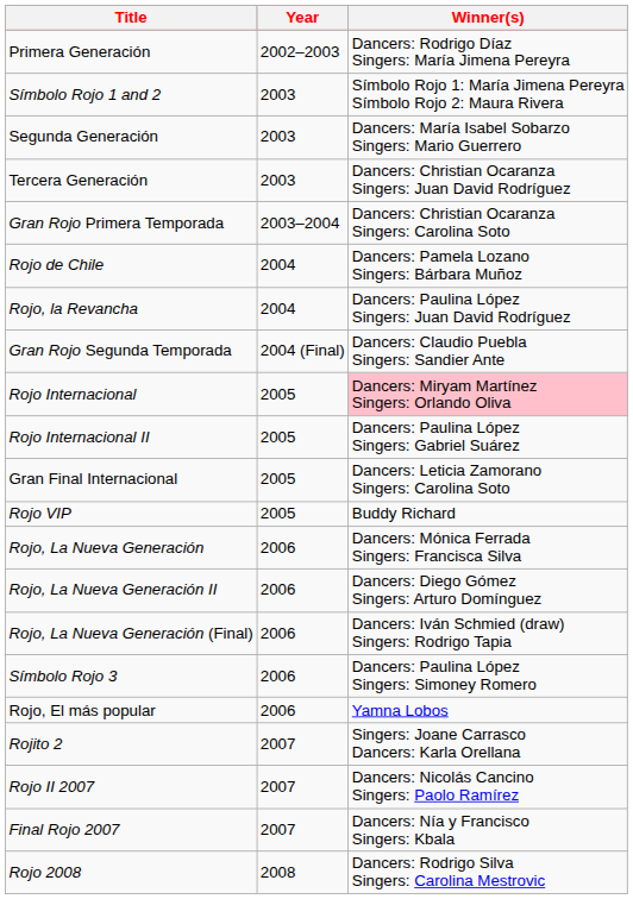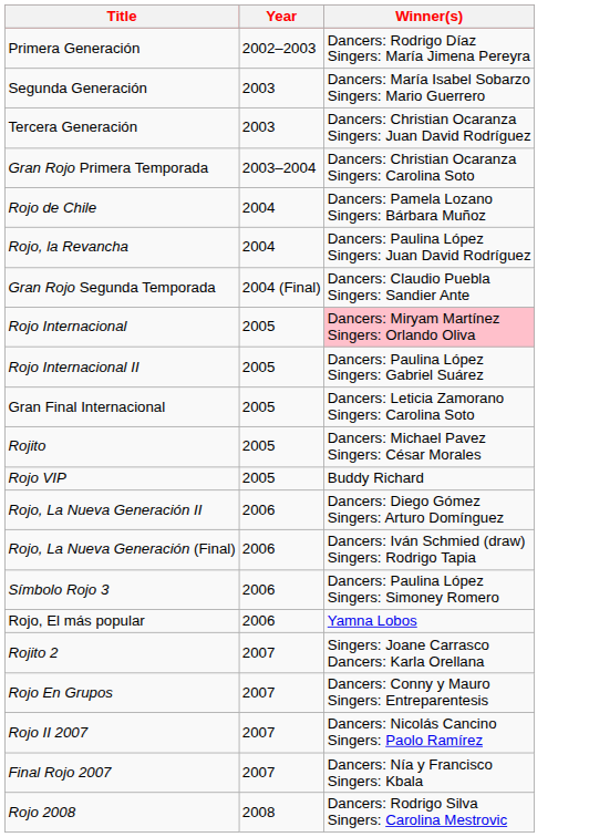- row: Símbolo Rojo 1 and 2 | 2003 | Símbolo Rojo 1: María Jimena Pereyra Símbolo Rojo 2: Maura Rivera
+ row: Rojito | 2005 | Dancers: Michael Pavez Singers: César Morales
- row: Rojo, La Nueva Generación | 2006 | Dancers: Mónica Ferrada Singers: Francisca Silva
+ row: Rojo En Grupos | 2007 | Dancers: Conny y Mauro Singers: Entreparentesis
